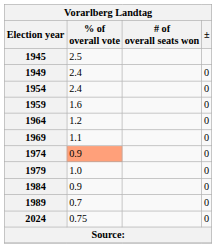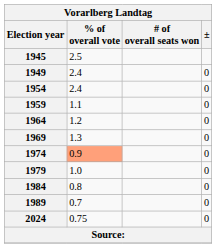1959 | % of overall vote: 1.6 -> 1.1
1969 | % of overall vote: 1.1 -> 1.3
1984 | % of overall vote: 0.9 -> 0.8
